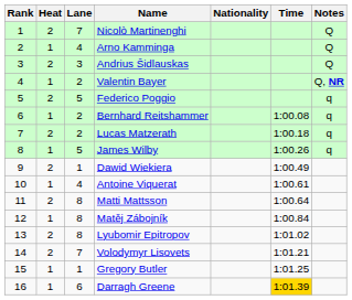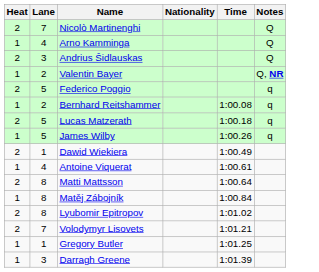- column: Rank | 1 | 2 | 3 | 4 | 5 | 6 | 7 | 8 | 9 | 10 | 11 | 12 | 13 | 14 | 15 | 16
Lucas Matzerath | Lane: 2 -> 5
Darragh Greene | Lane: 6 -> 3
Darragh Greene | Time: gold background -> no background
